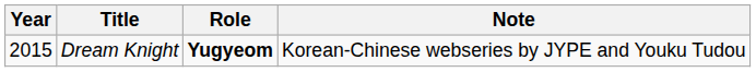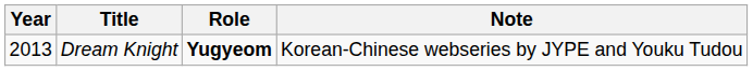Dream Knight | Year: 2015 -> 2013
